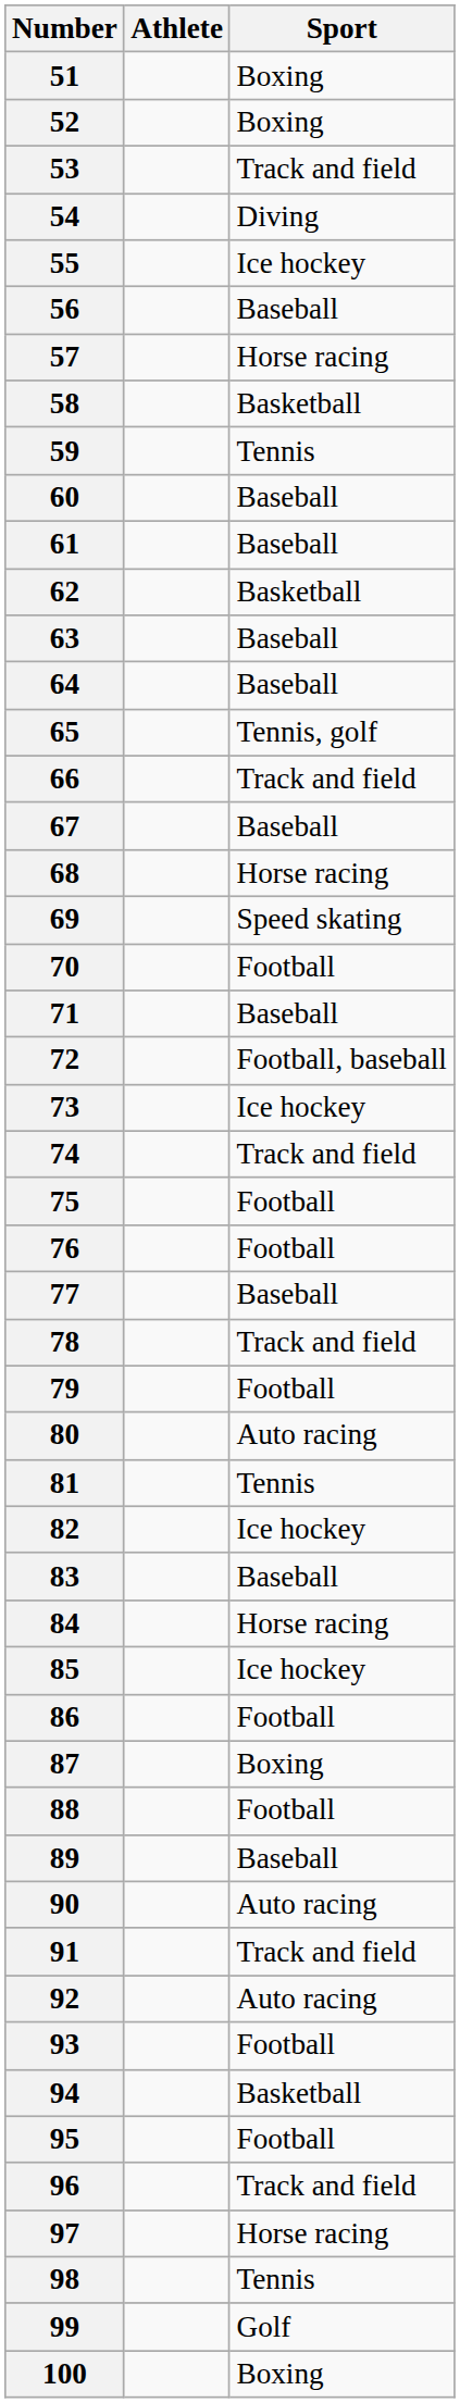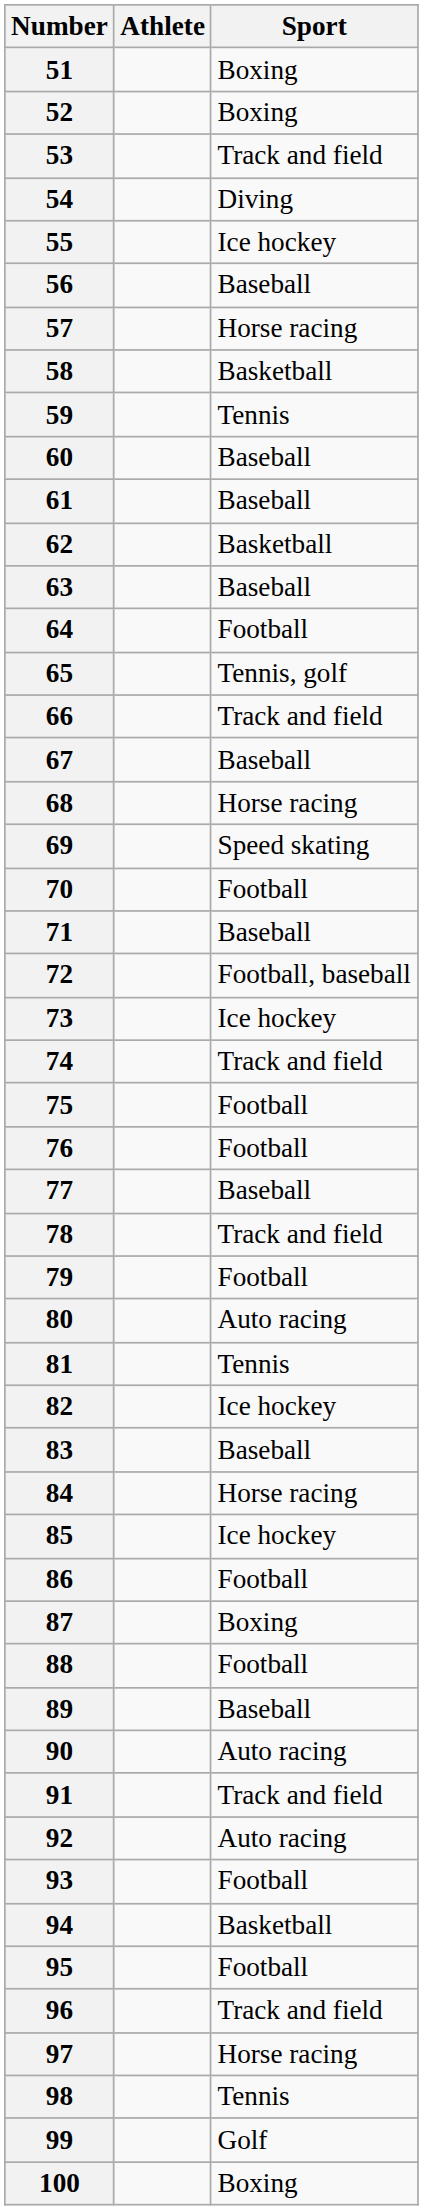64 | Sport: Baseball -> Football
